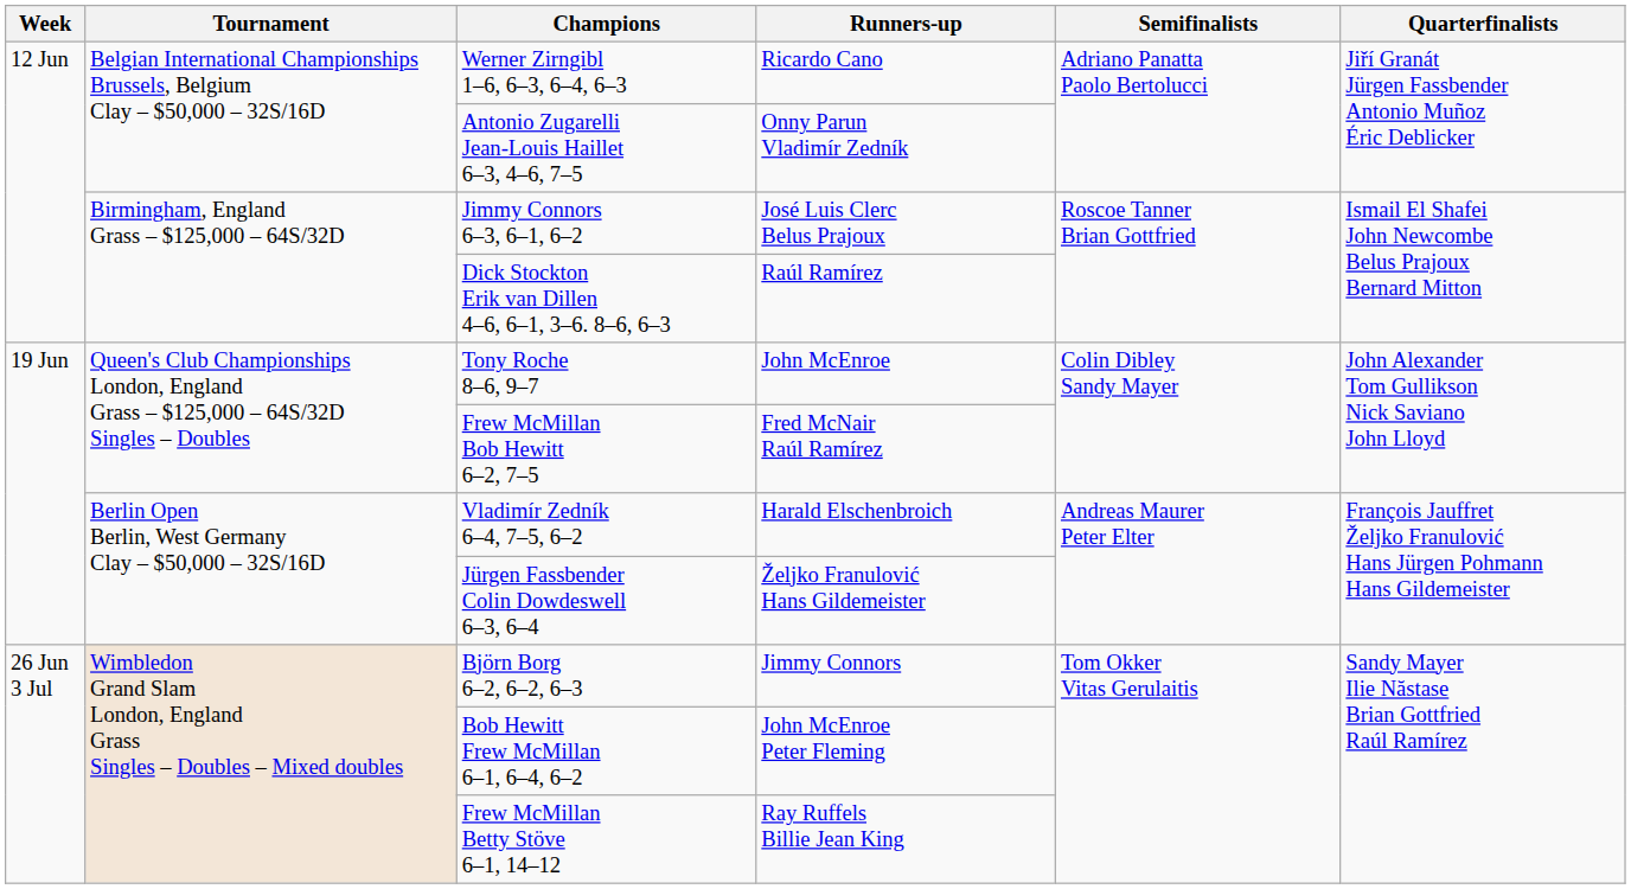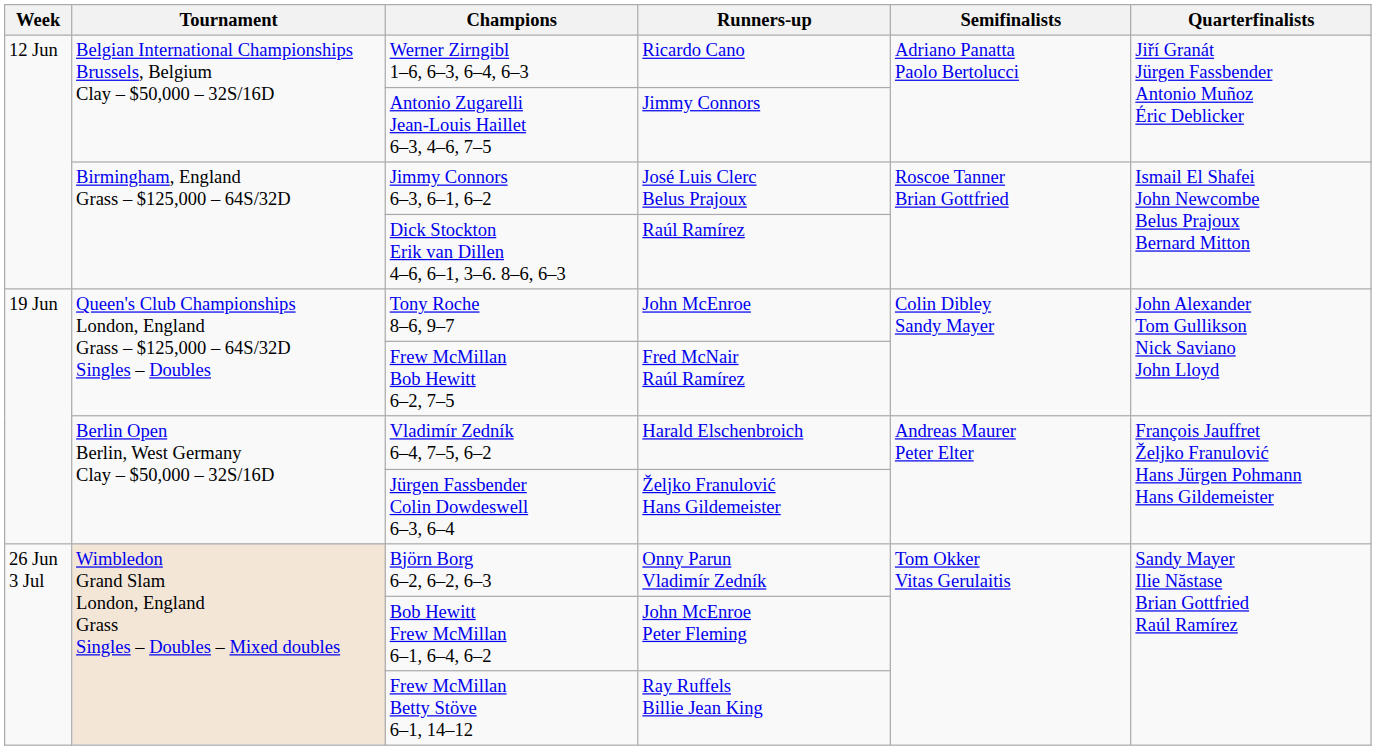Antonio Zugarelli Jean-Louis Haillet 6–3, 4–6, 7–5 | Runners-up: Onny Parun Vladimír Zedník -> Jimmy Connors
Björn Borg 6–2, 6–2, 6–3 | Runners-up: Jimmy Connors -> Onny Parun Vladimír Zedník
